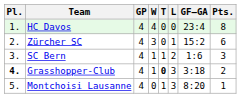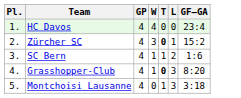- column: Pts. | 8 | 6 | 3 | 2 | 1
Zürcher SC | T: normal -> bold
Grasshopper-Club | Pl.: bold -> normal
Grasshopper-Club | GF–GA: 3:18 -> 8:20
Montchoisi Lausanne | GF–GA: 8:20 -> 3:18
